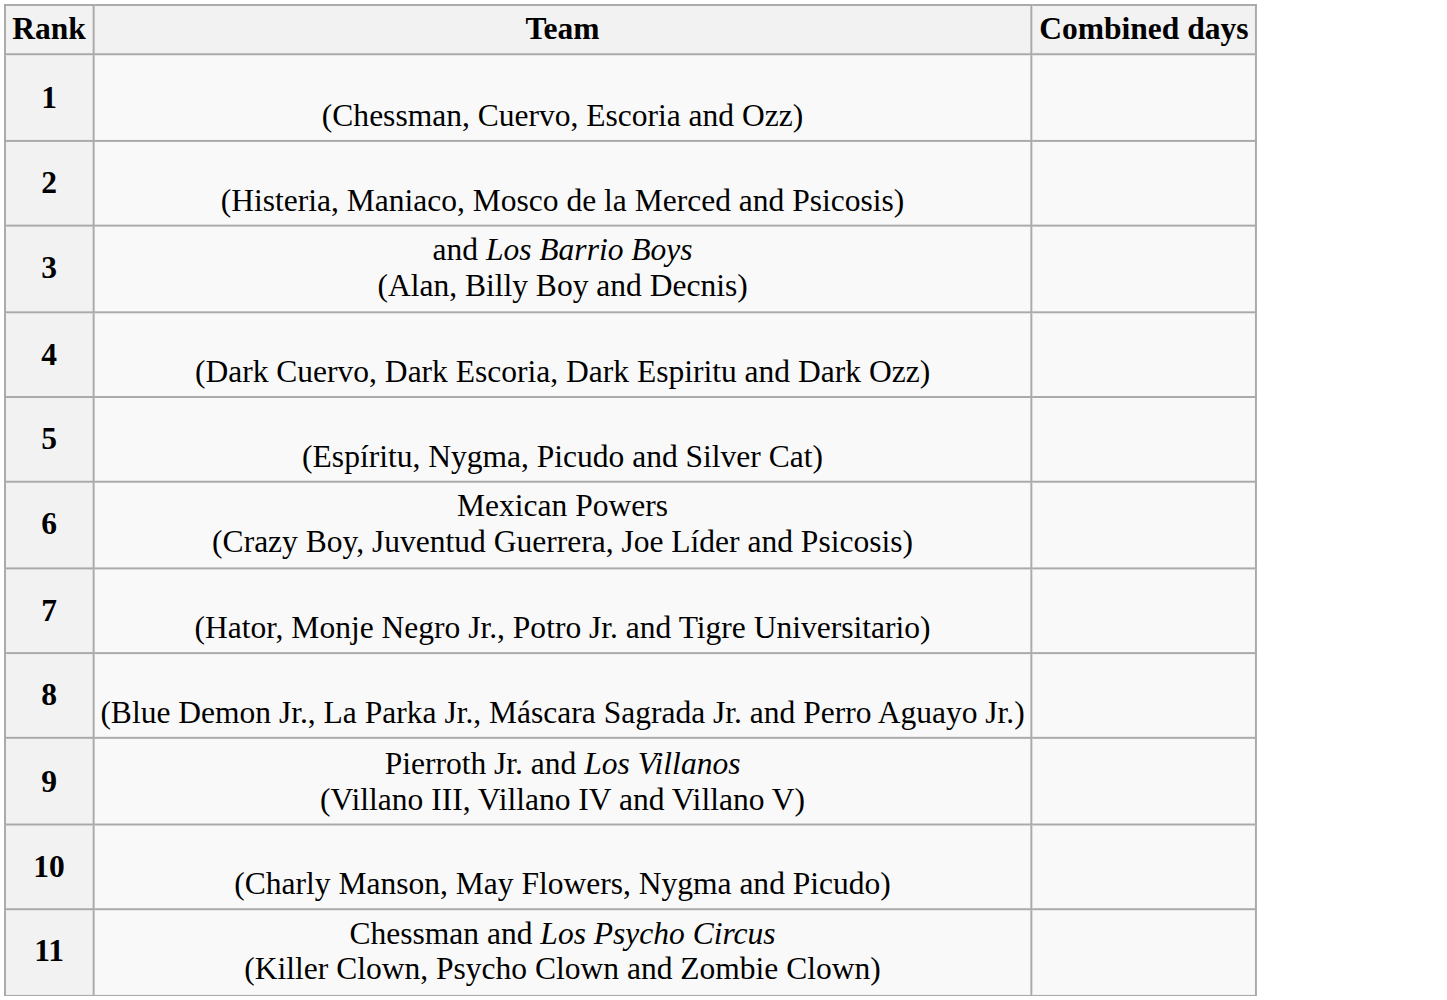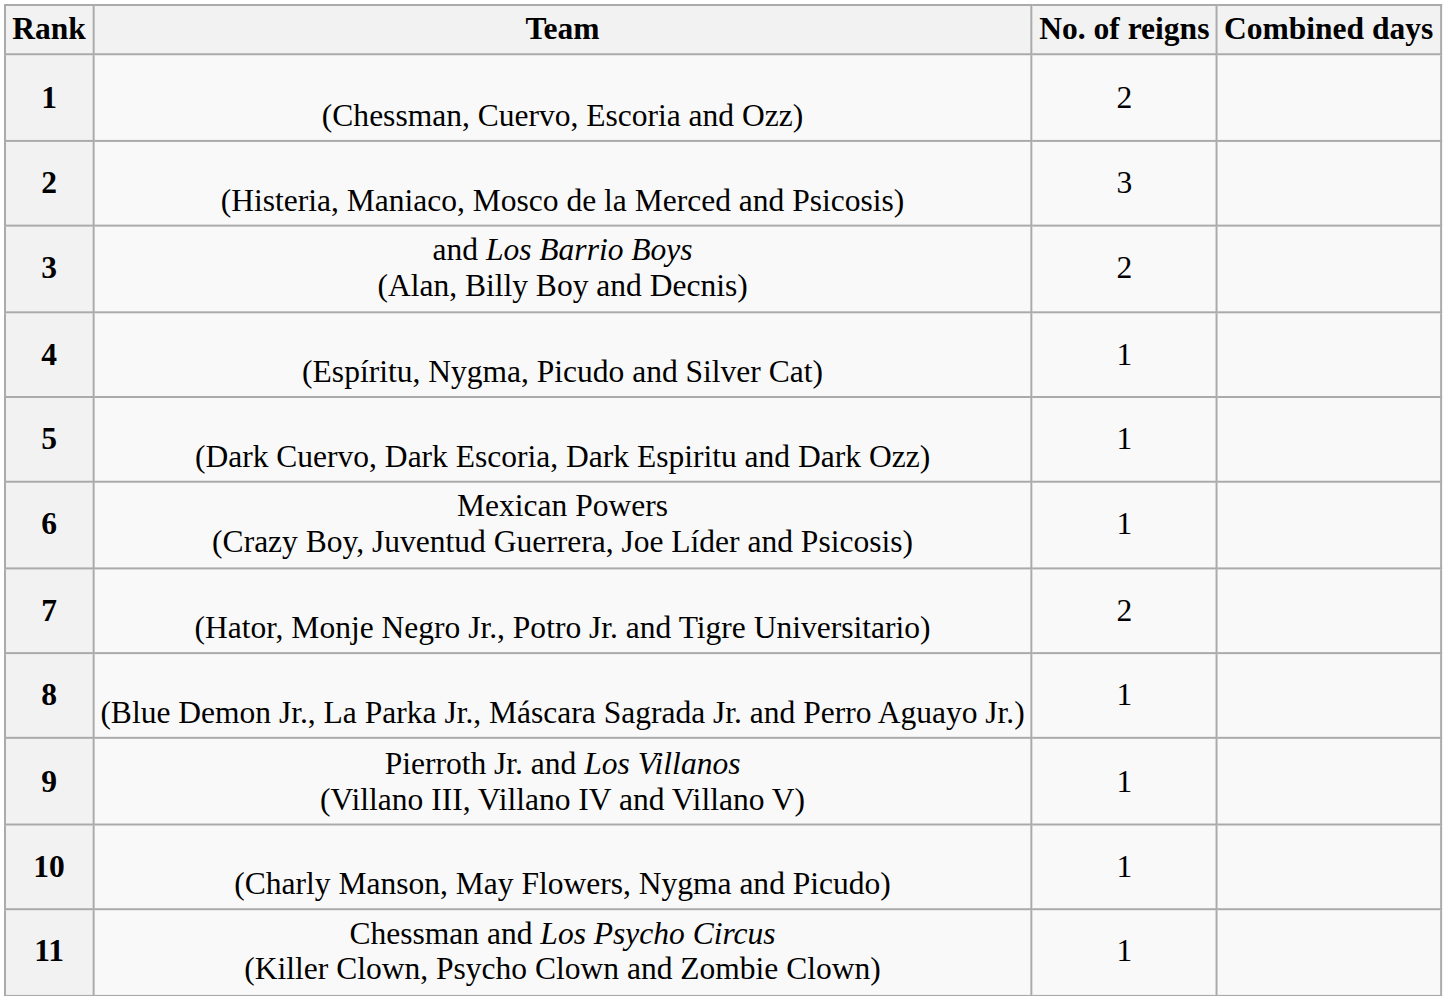+ column: No. of reigns | 2 | 3 | 2 | 1 | 1 | 1 | 2 | 1 | 1 | 1 | 1
4 | Team: (Dark Cuervo, Dark Escoria, Dark Espiritu and Dark Ozz) -> (Espíritu, Nygma, Picudo and Silver Cat)
5 | Team: (Espíritu, Nygma, Picudo and Silver Cat) -> (Dark Cuervo, Dark Escoria, Dark Espiritu and Dark Ozz)
